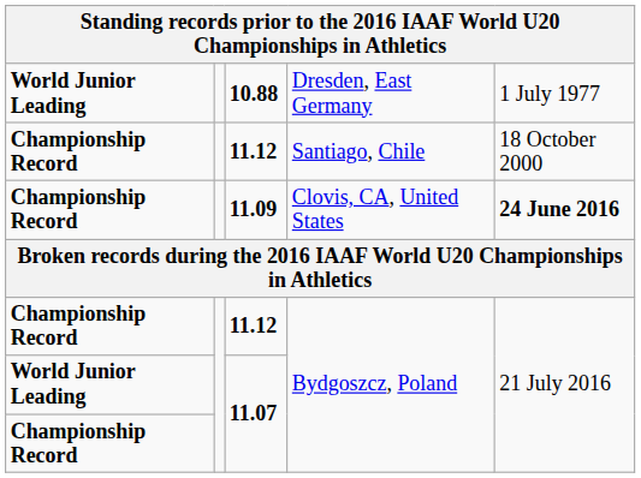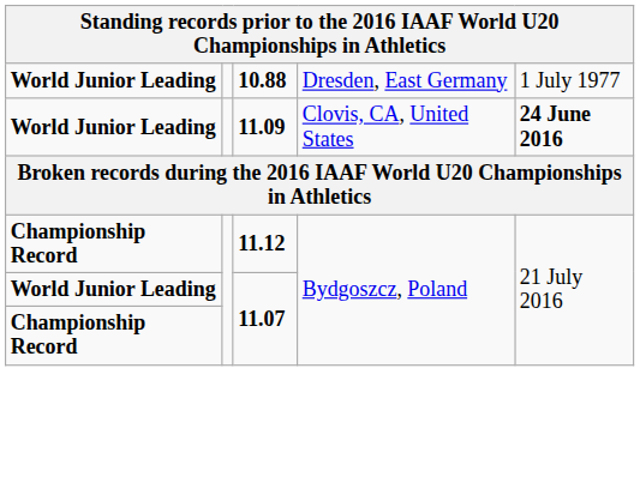- row: Championship Record | 11.12 | Santiago, Chile | 18 October 2000
11.09 | column 1: Championship Record -> World Junior Leading
